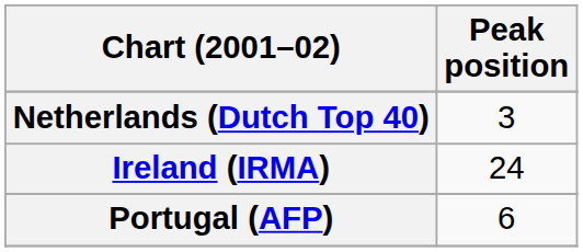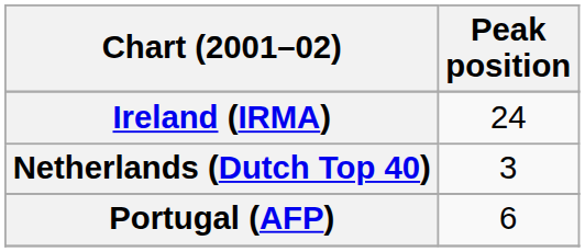rows swapped: Ireland (IRMA) <-> Netherlands (Dutch Top 40)
